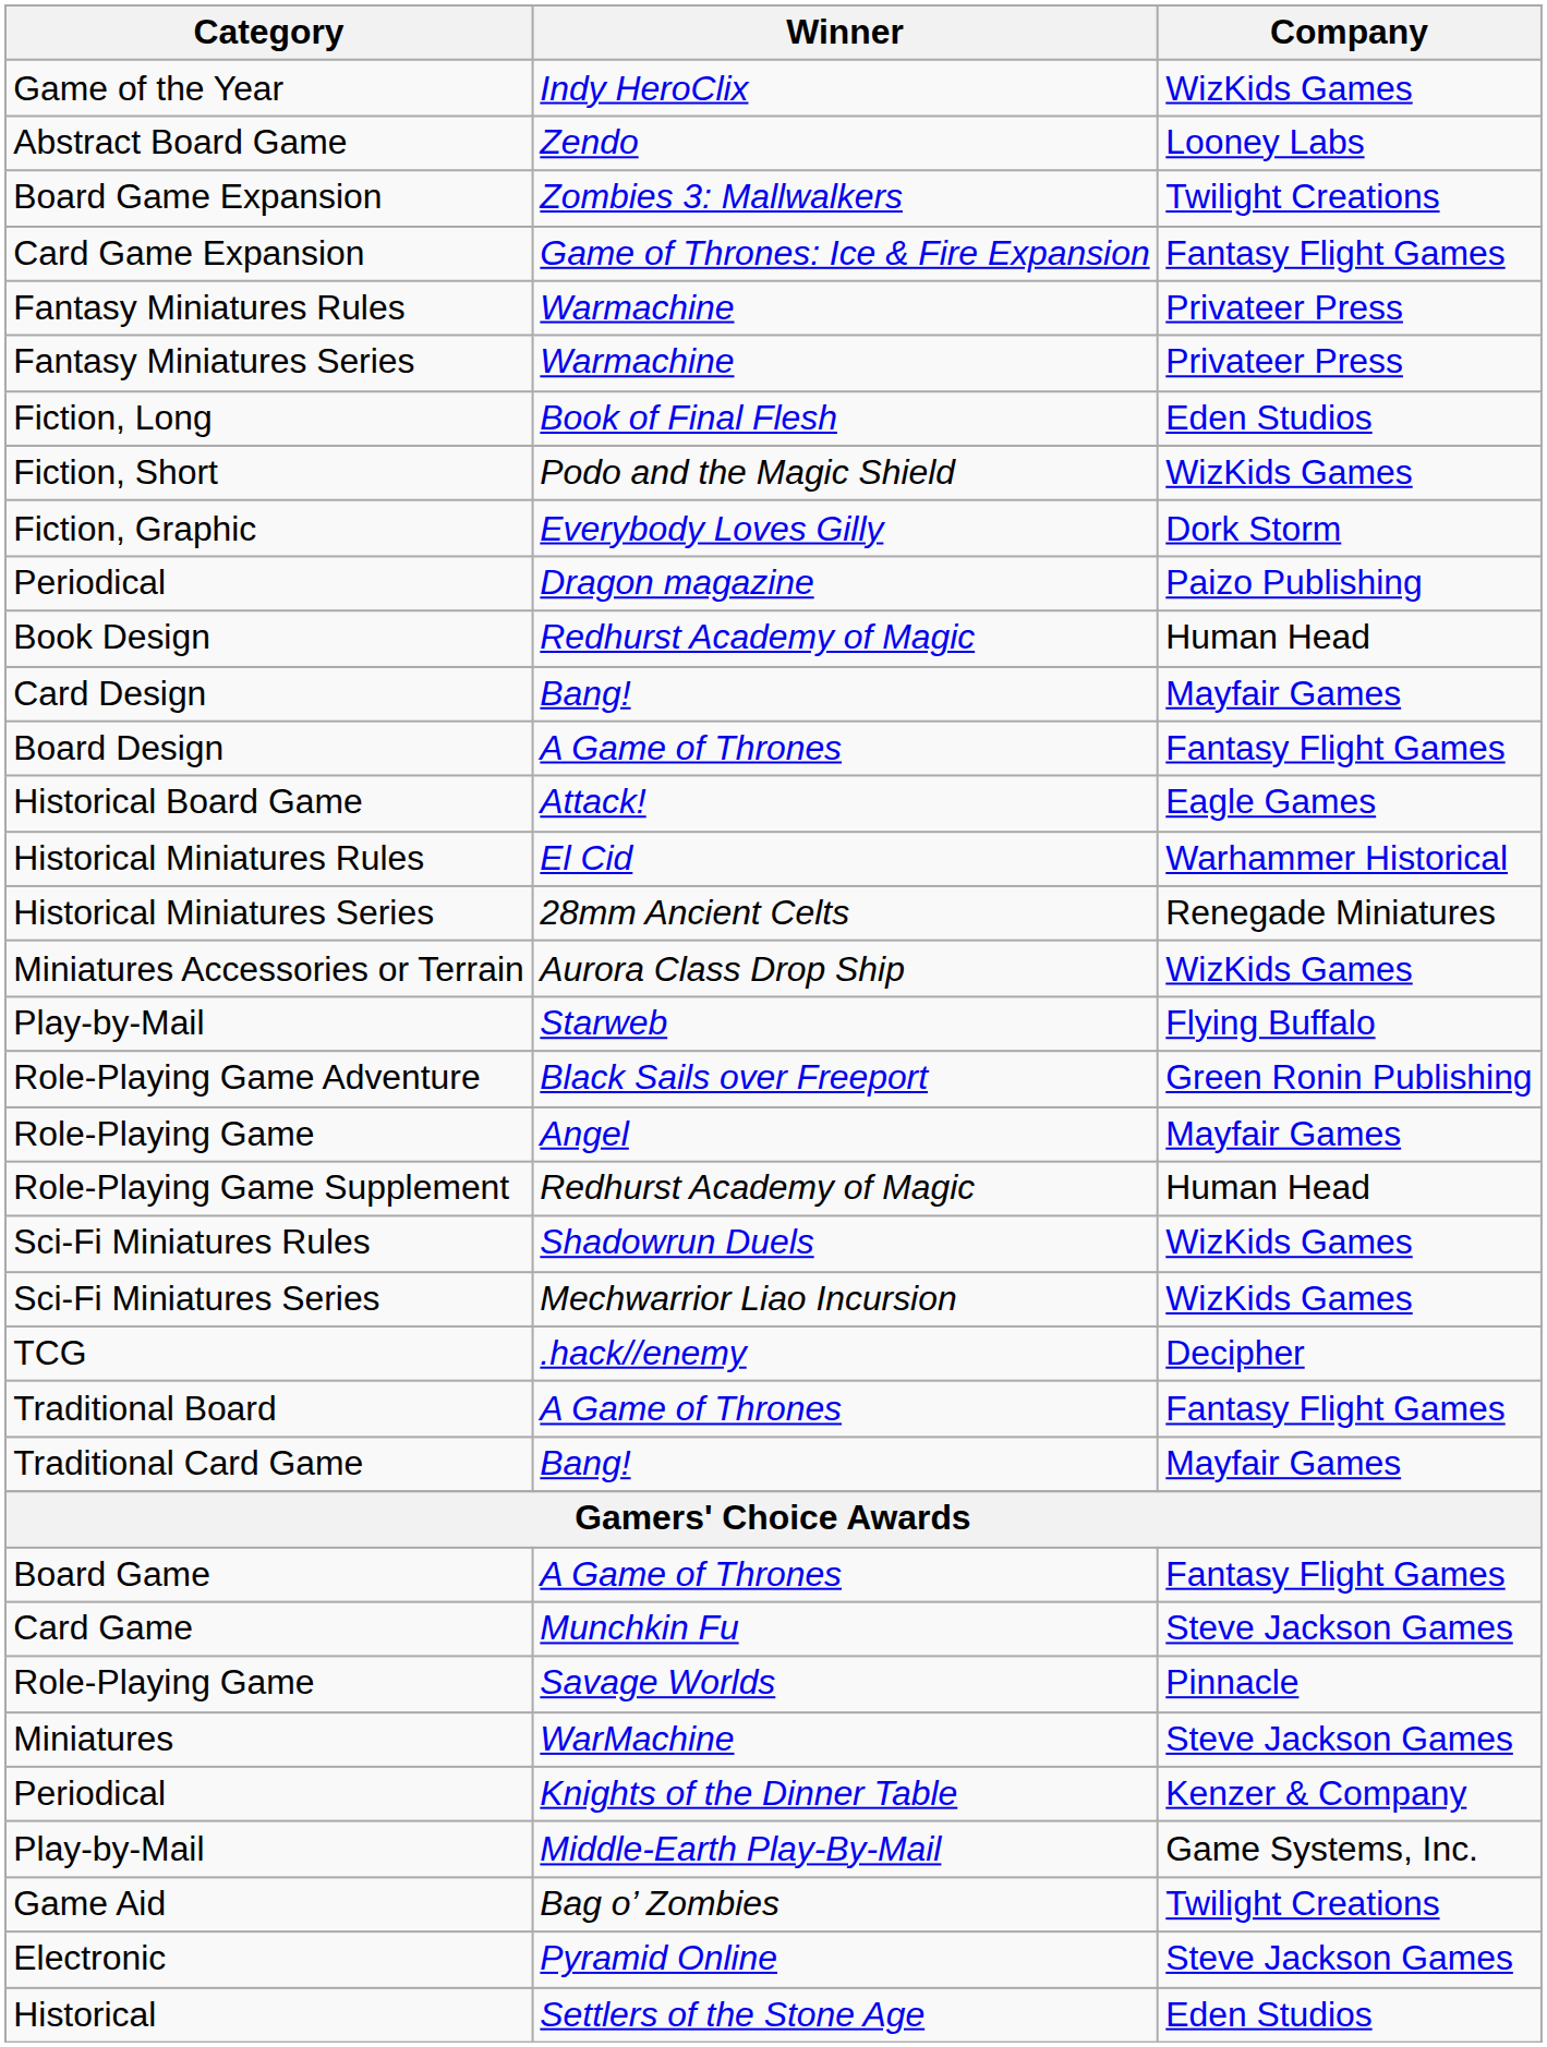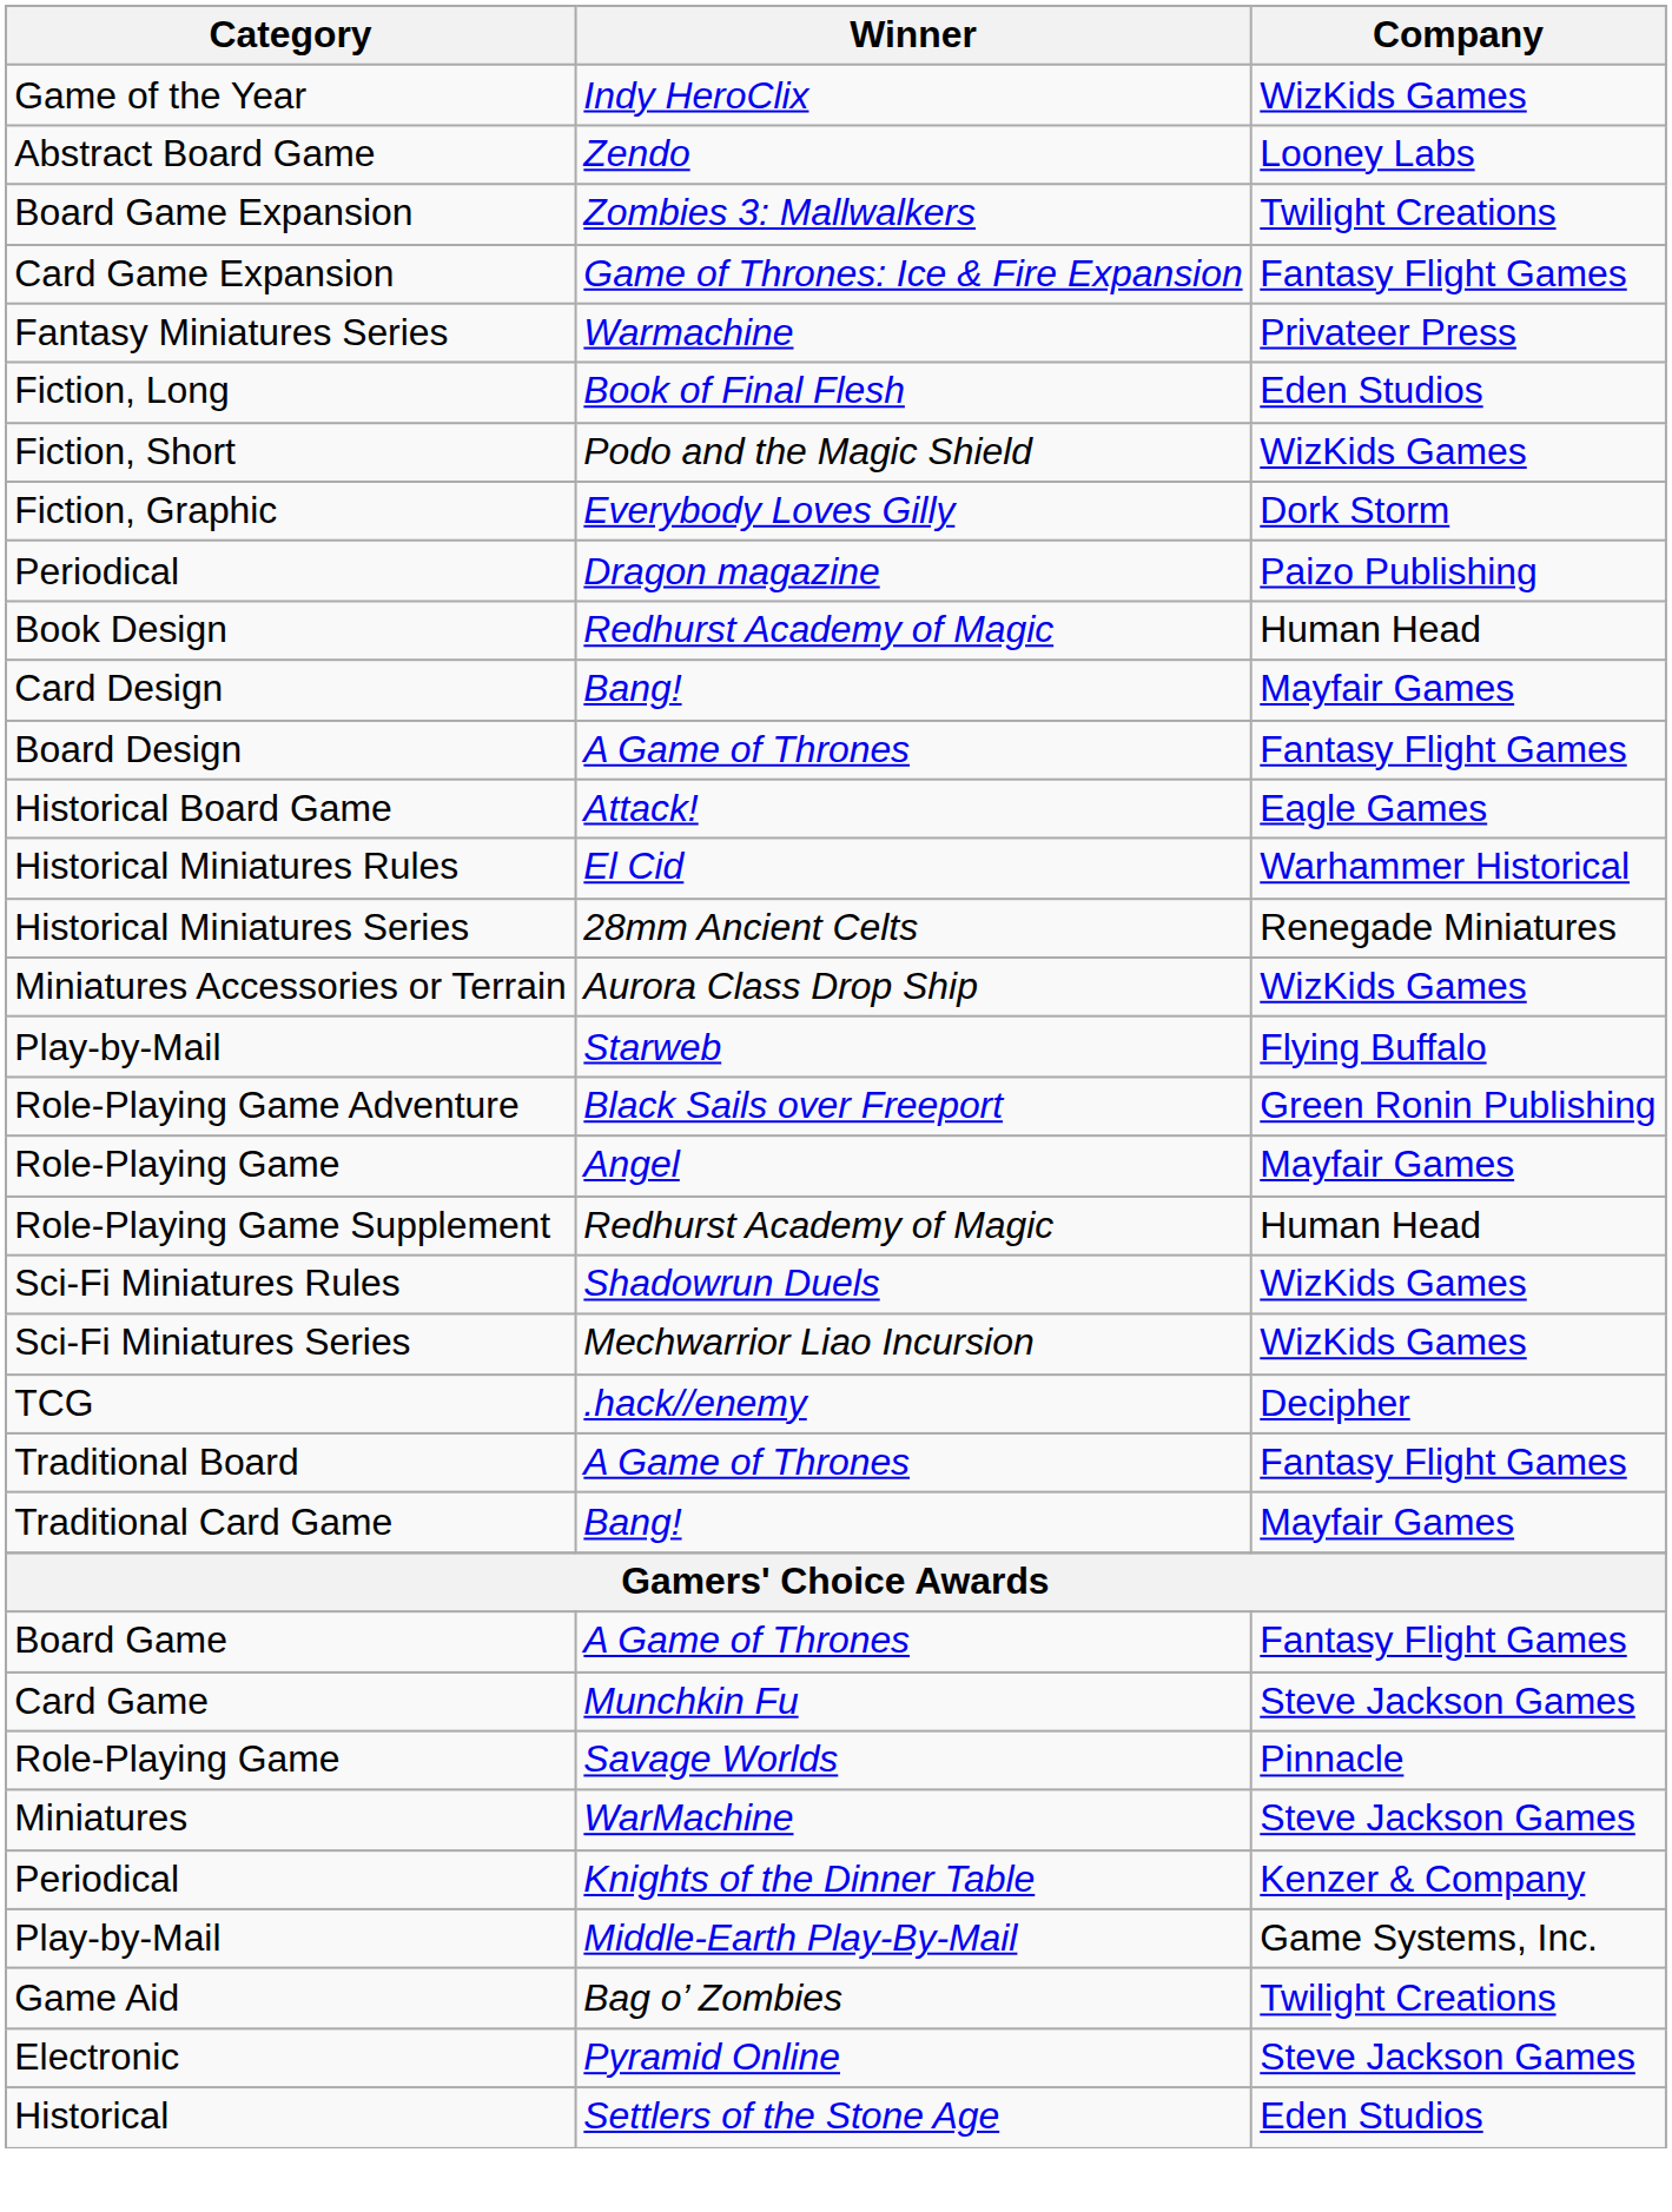- row: Fantasy Miniatures Rules | Warmachine | Privateer Press
